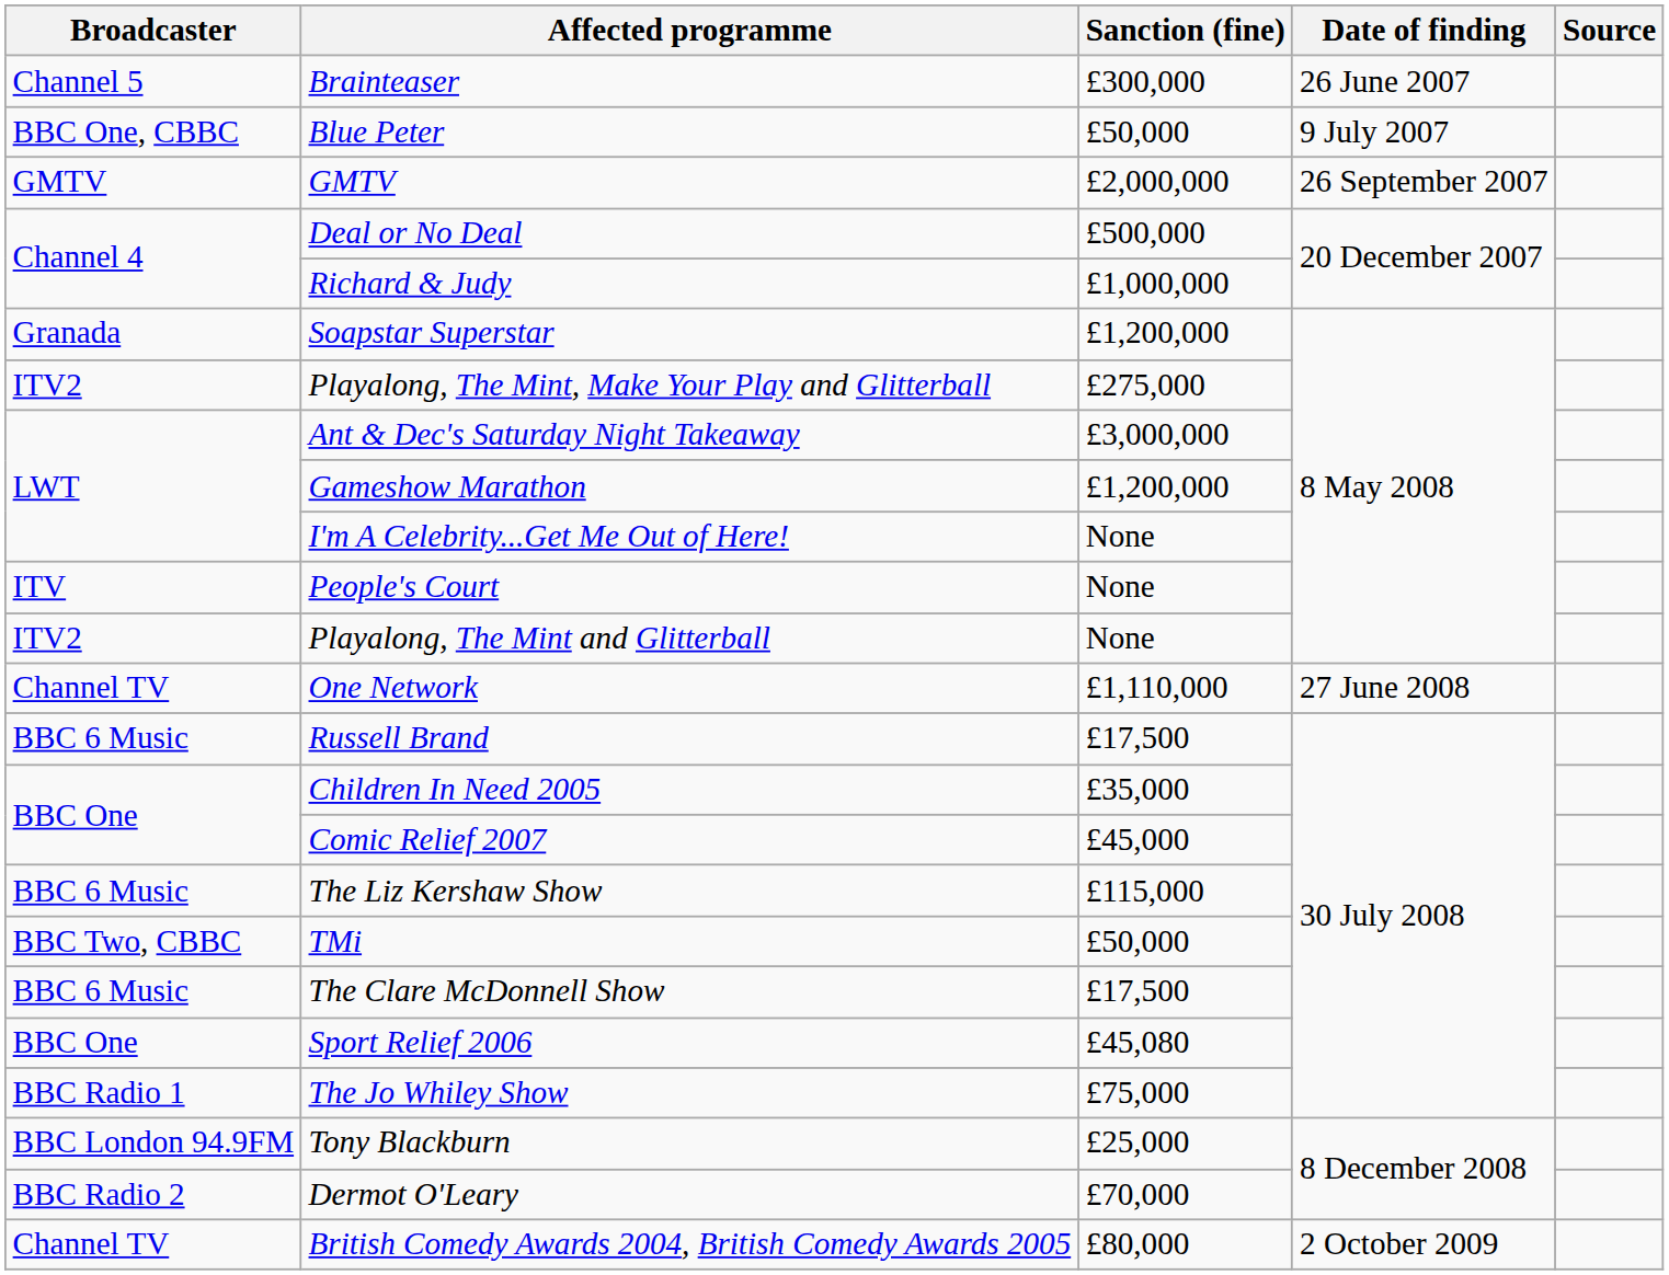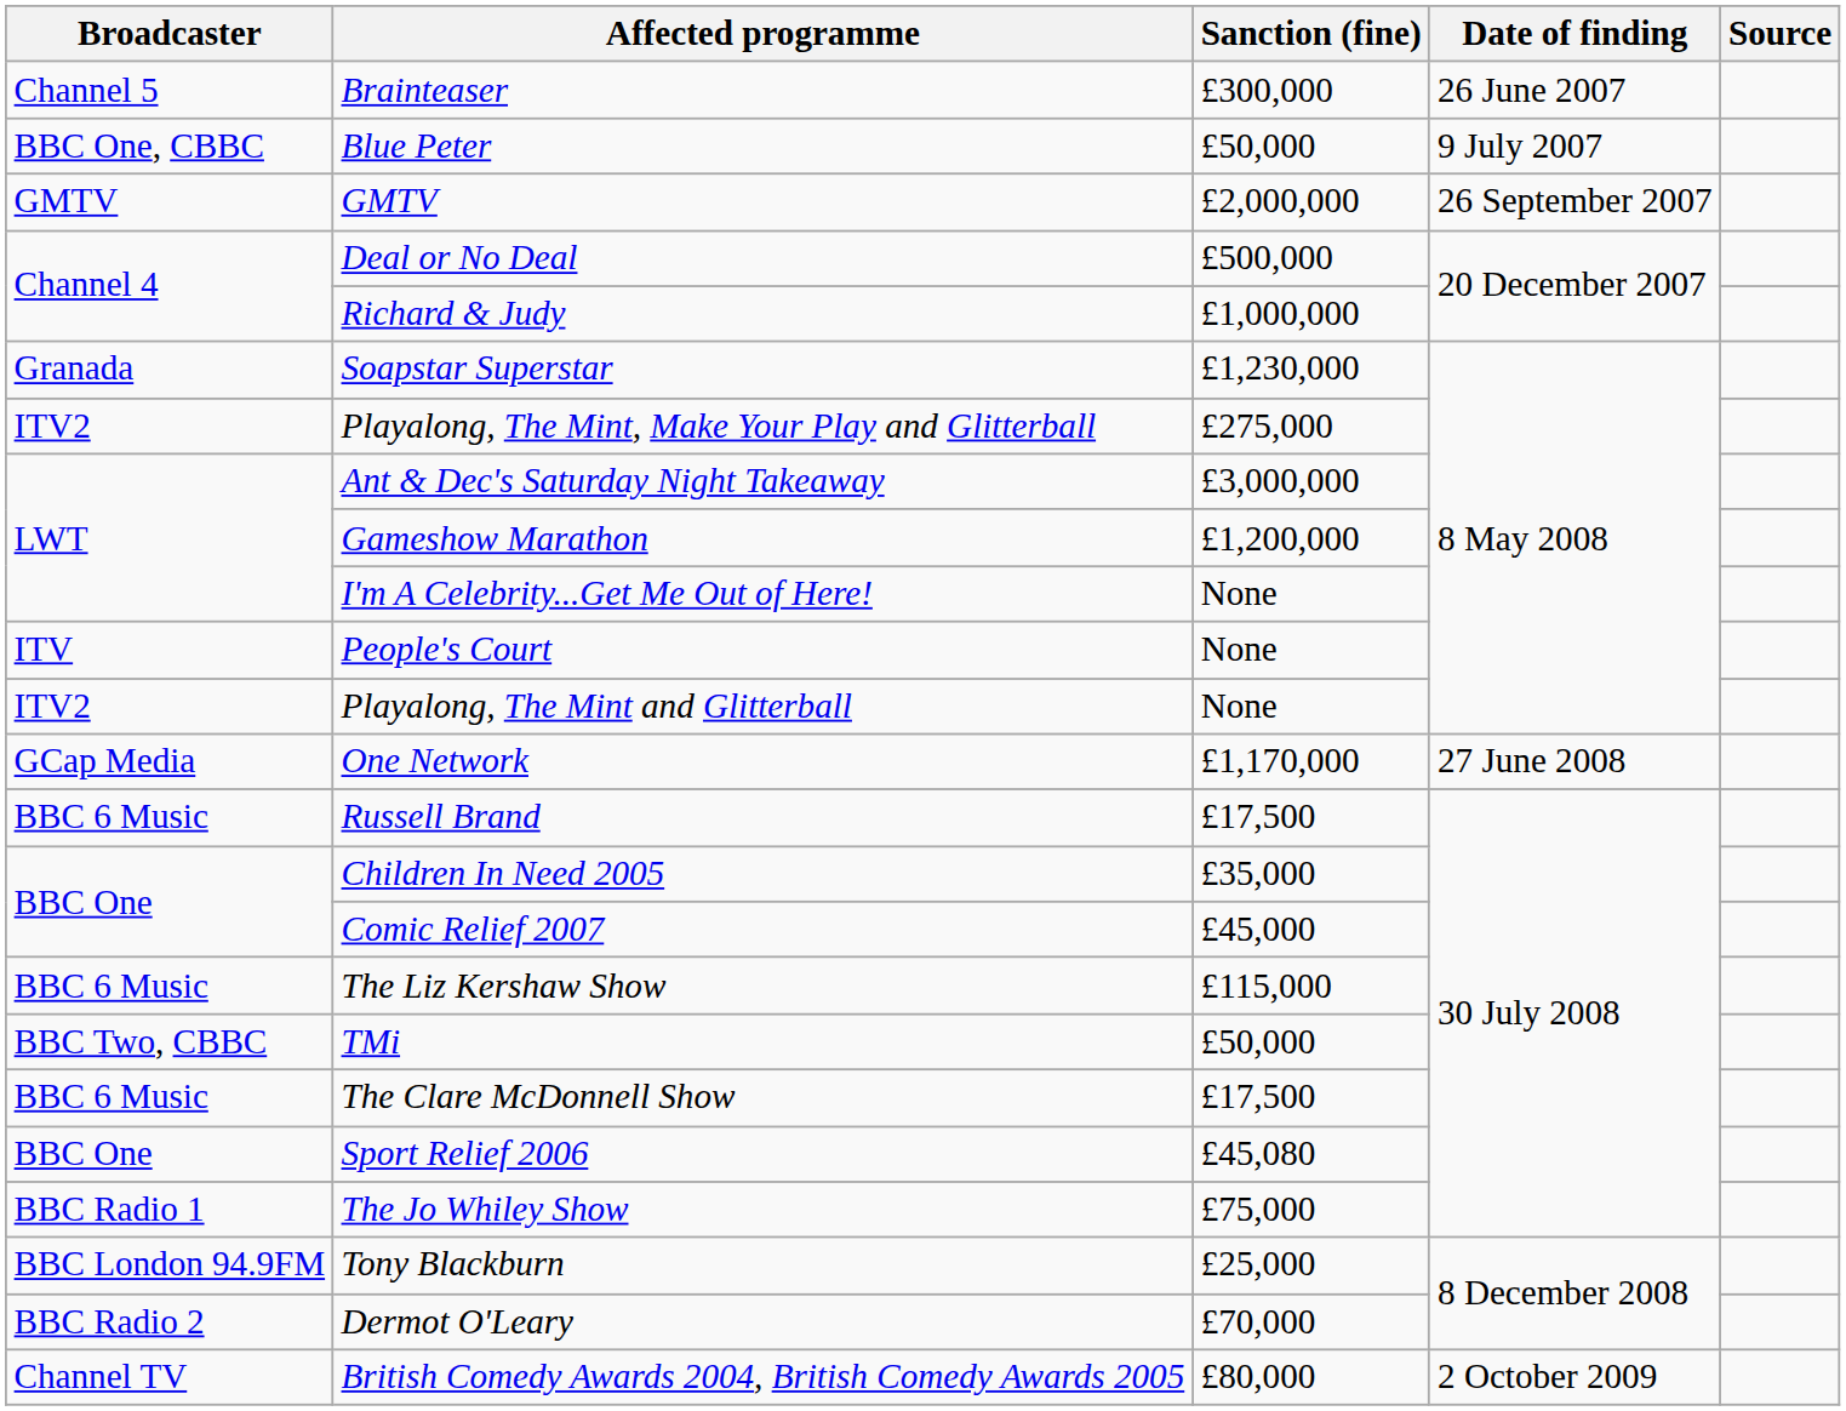Soapstar Superstar | Sanction (fine): £1,200,000 -> £1,230,000
One Network | Broadcaster: Channel TV -> GCap Media
One Network | Sanction (fine): £1,110,000 -> £1,170,000
